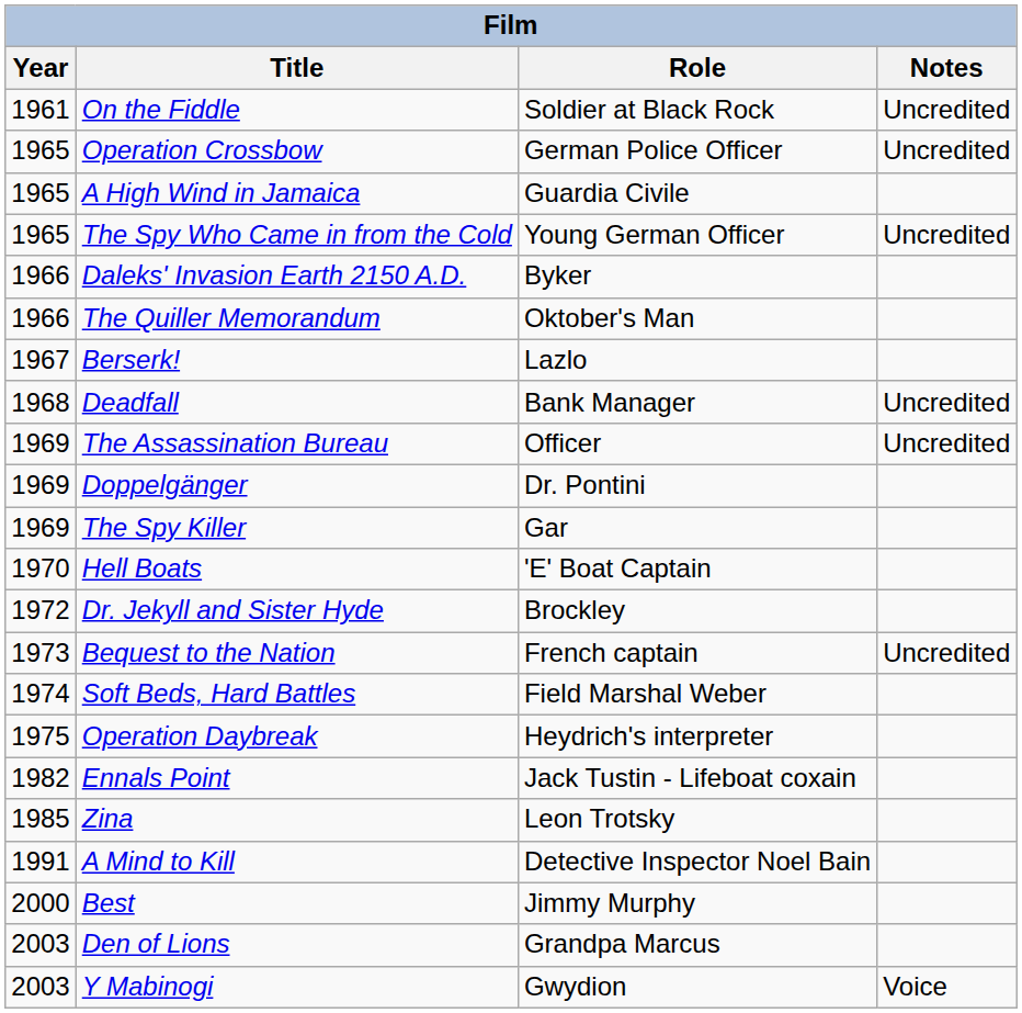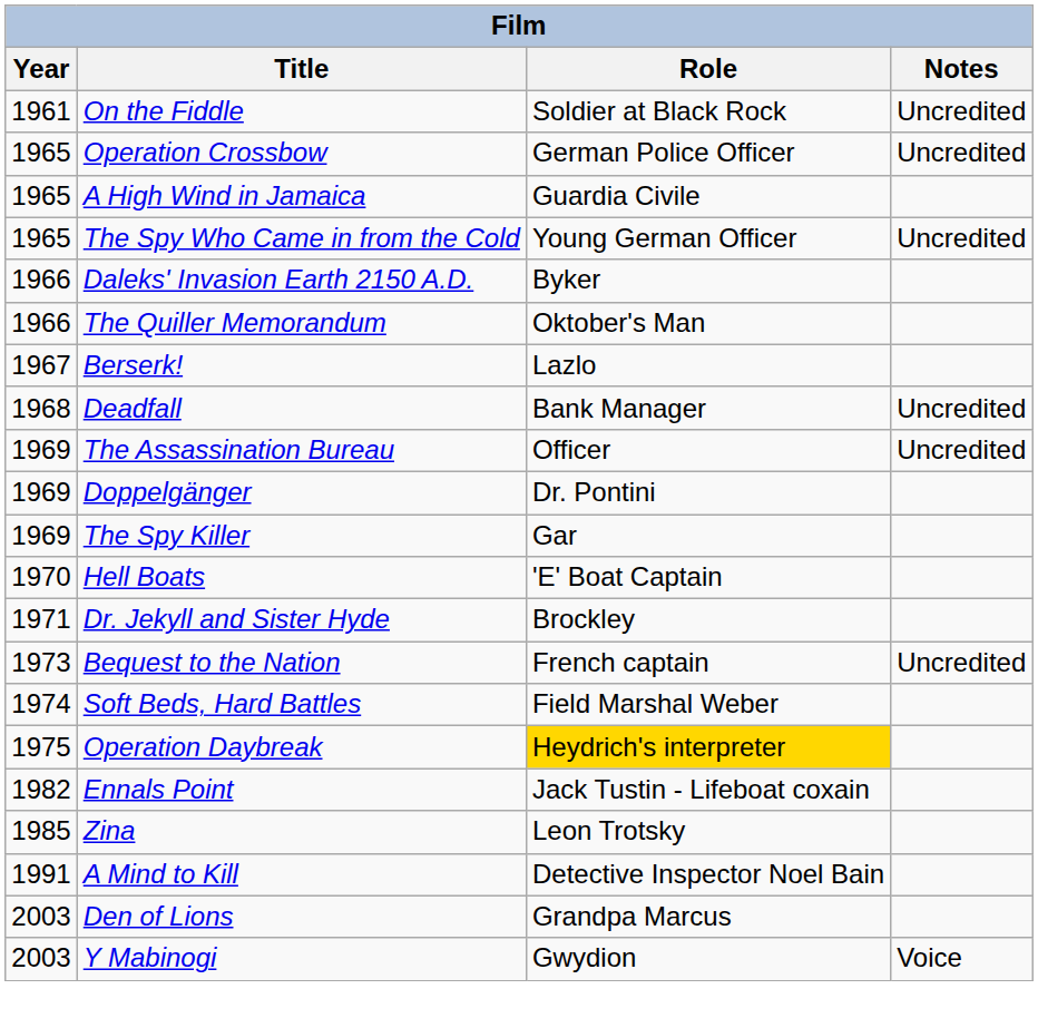Dr. Jekyll and Sister Hyde | Year: 1972 -> 1971
Operation Daybreak | Role: no background -> gold background
- row: 2000 | Best | Jimmy Murphy
